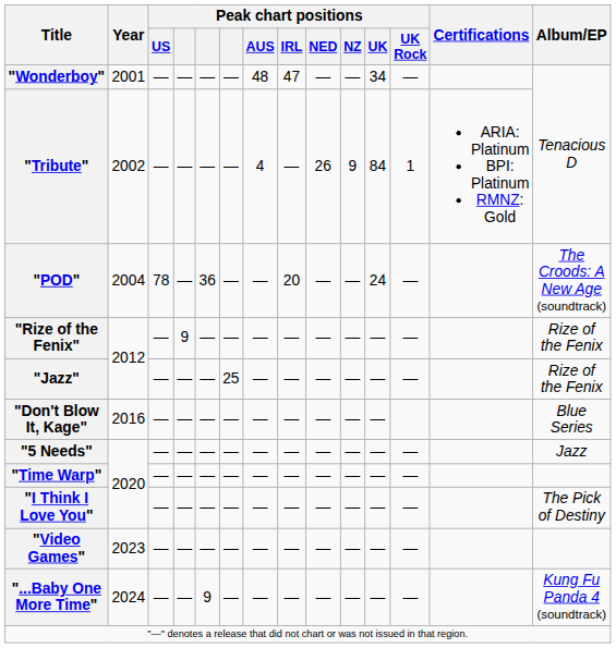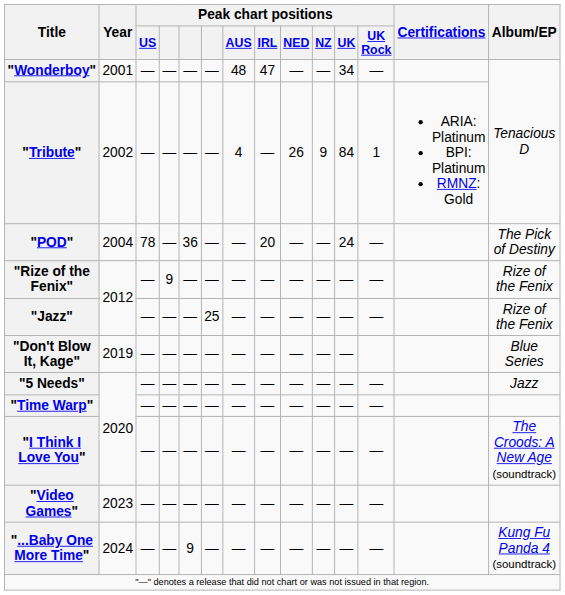"POD" | Album/EP: The Croods: A New Age (soundtrack) -> The Pick of Destiny
"Don't Blow It, Kage" | Year: 2016 -> 2019
"I Think I Love You" | Album/EP: The Pick of Destiny -> The Croods: A New Age (soundtrack)
